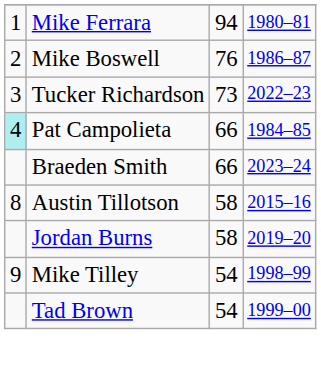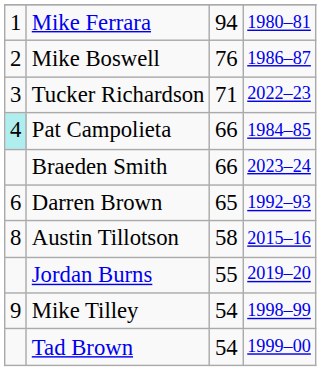Tucker Richardson | column 3: 73 -> 71
+ row: 6 | Darren Brown | 65 | 1992–93
Jordan Burns | column 3: 58 -> 55
